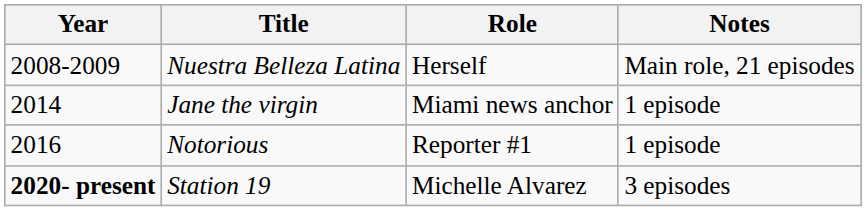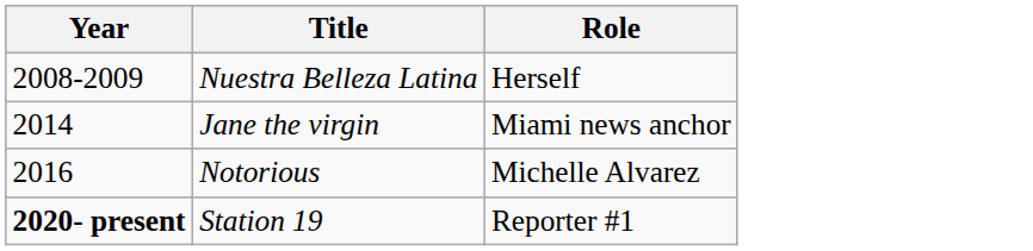- column: Notes | Main role, 21 episodes | 1 episode | 1 episode | 3 episodes
Notorious | Role: Reporter #1 -> Michelle Alvarez
Station 19 | Role: Michelle Alvarez -> Reporter #1
